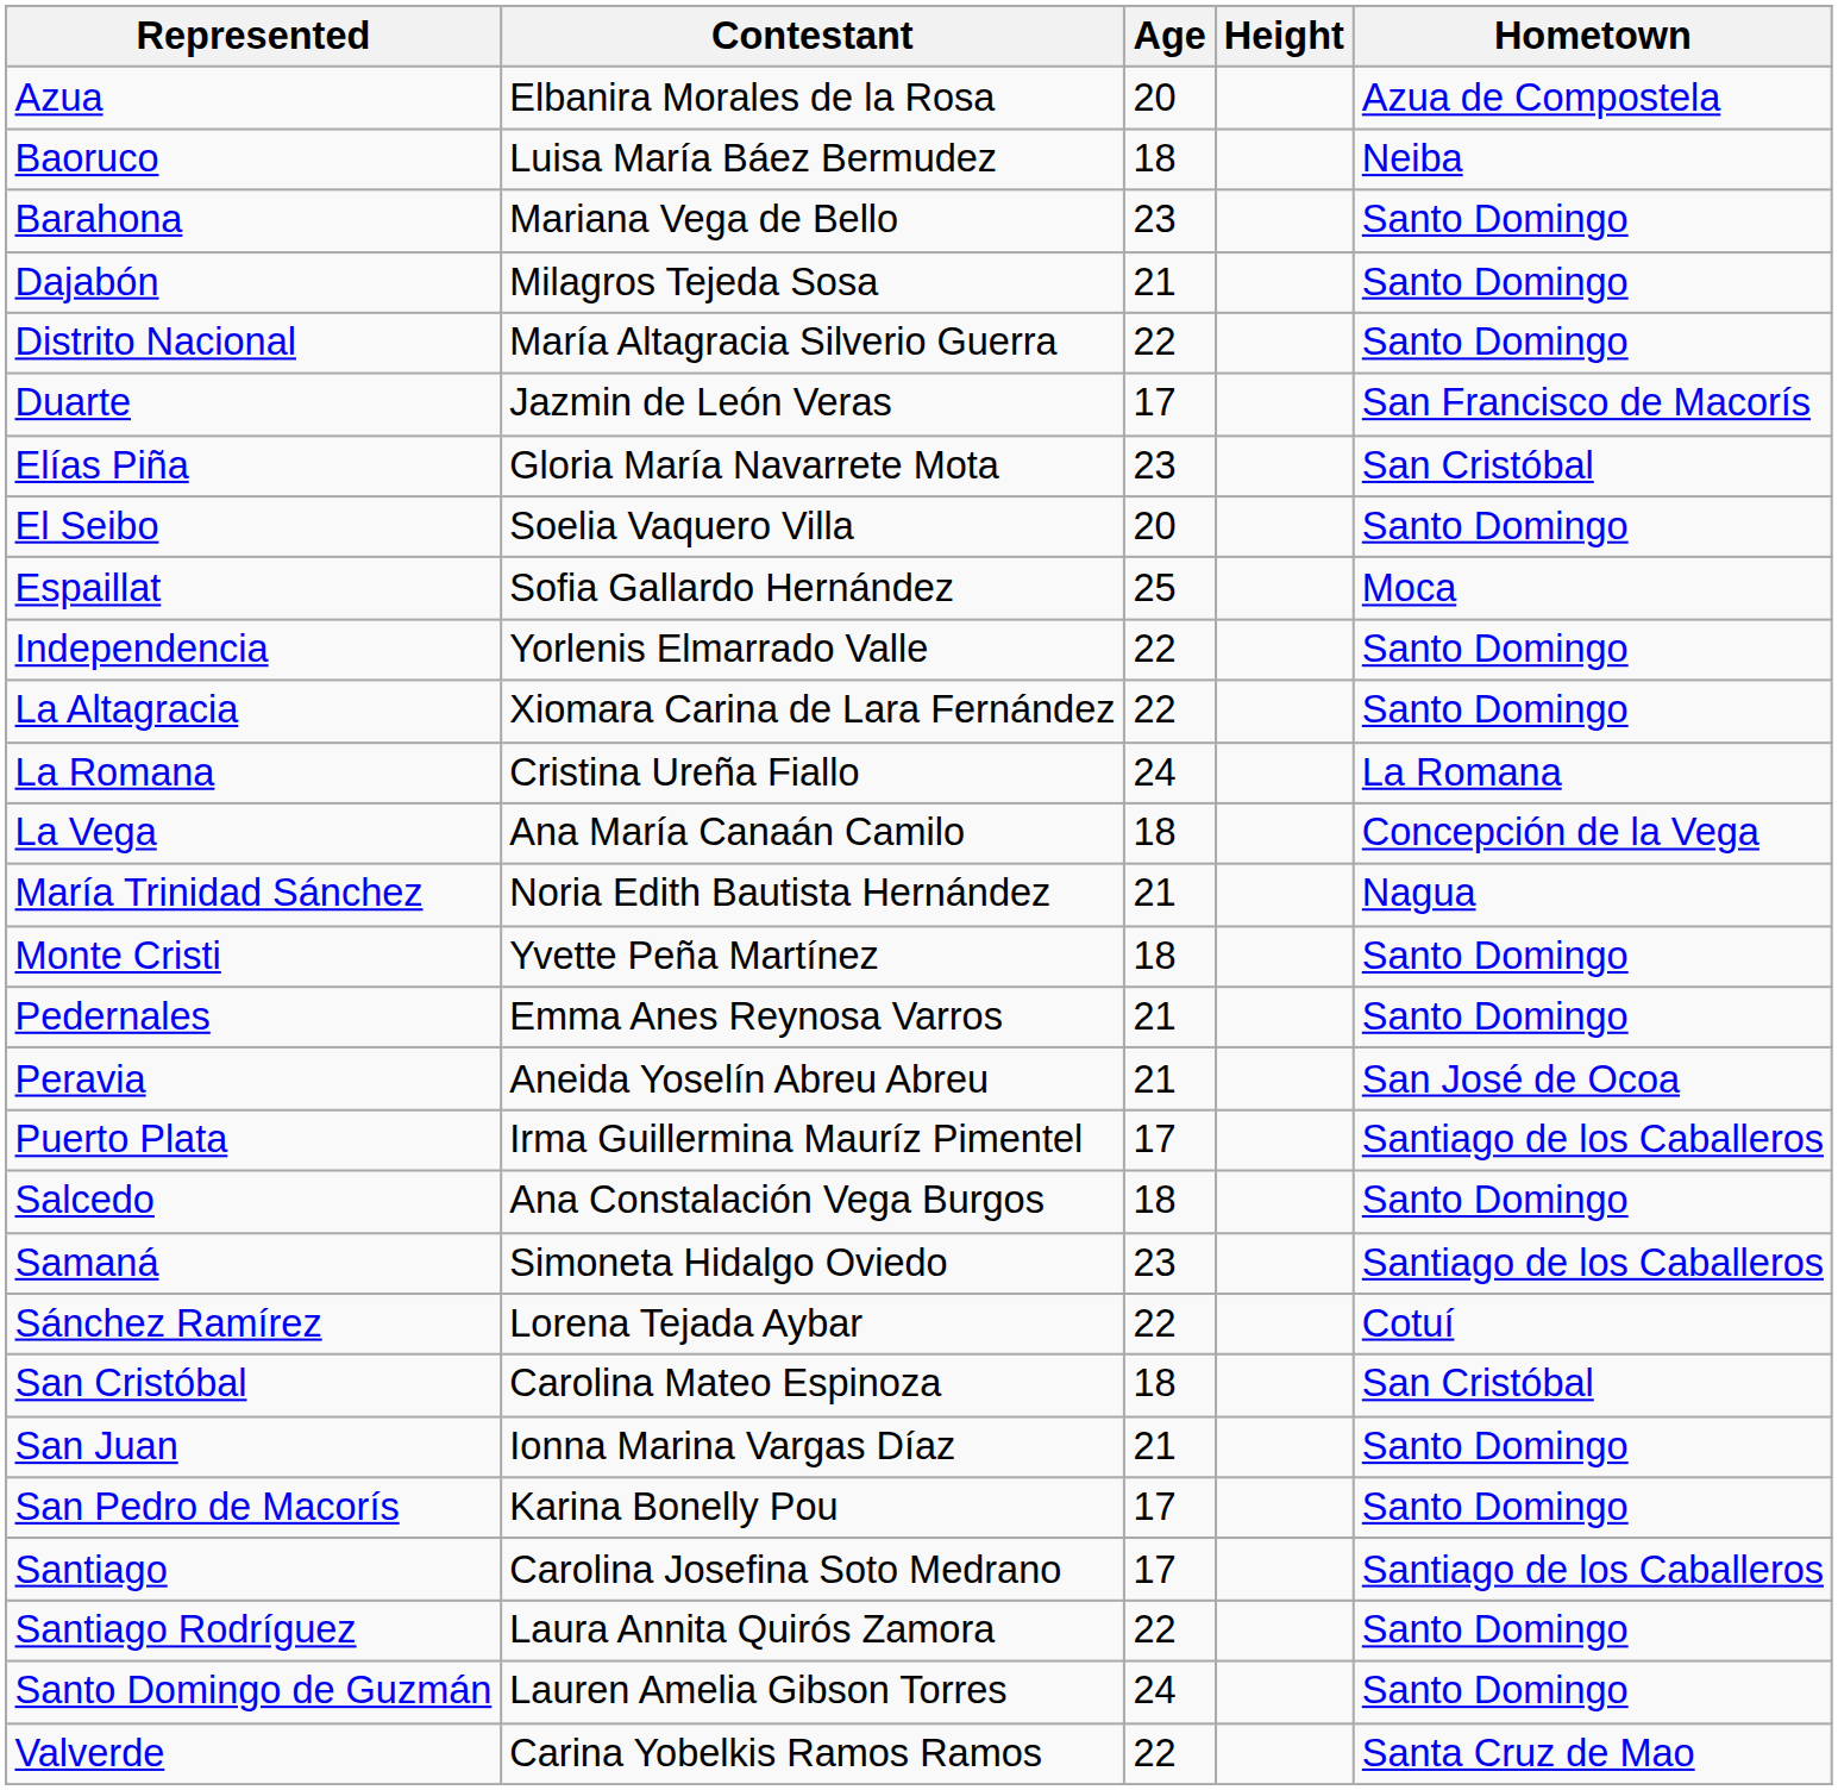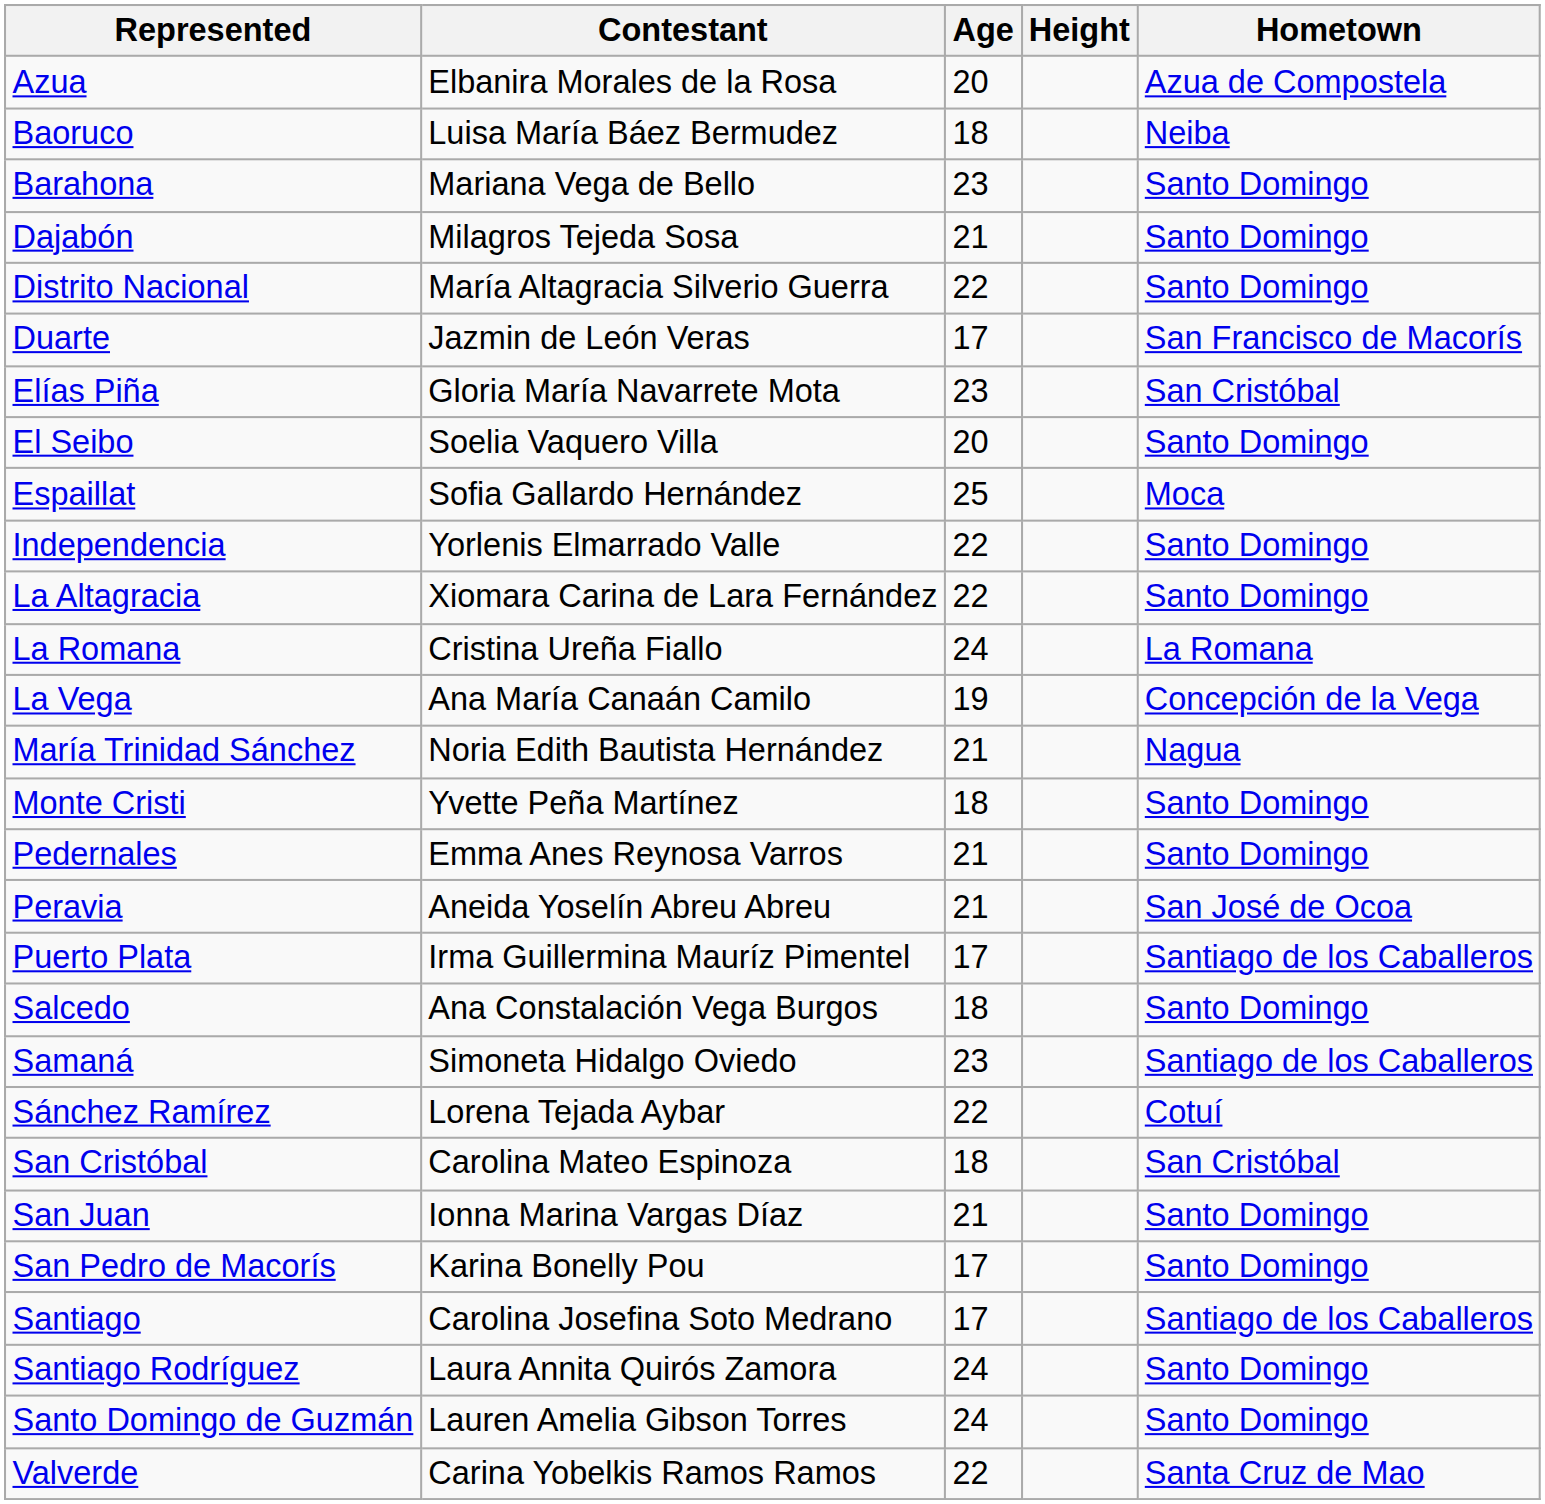La Vega | Age: 18 -> 19
Santiago Rodríguez | Age: 22 -> 24
